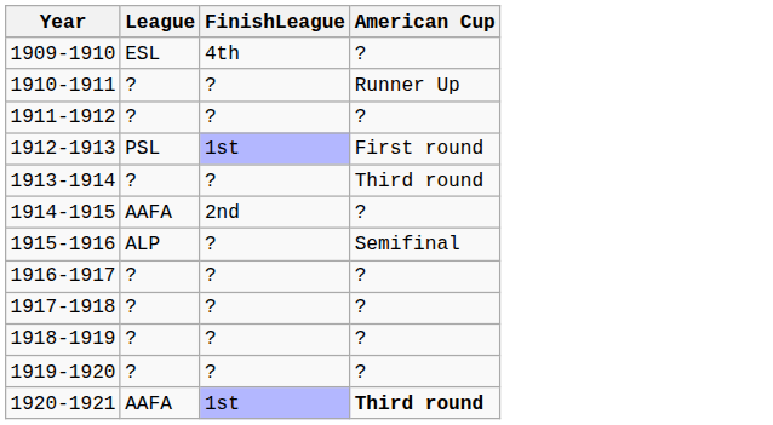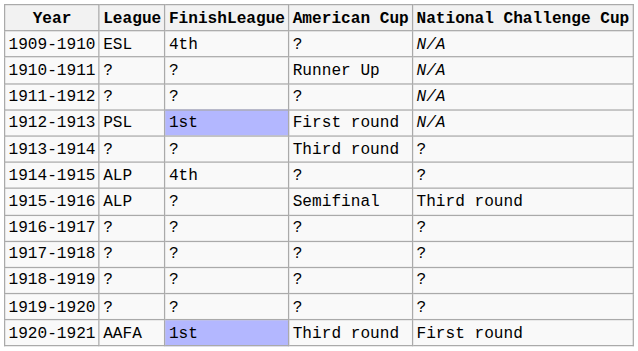+ column: National Challenge Cup | N/A | N/A | N/A | N/A | ? | ? | Third round | ? | ? | ? | ? | First round
1914-1915 | League: AAFA -> ALP
1914-1915 | FinishLeague: 2nd -> 4th
1920-1921 | American Cup: bold -> normal
